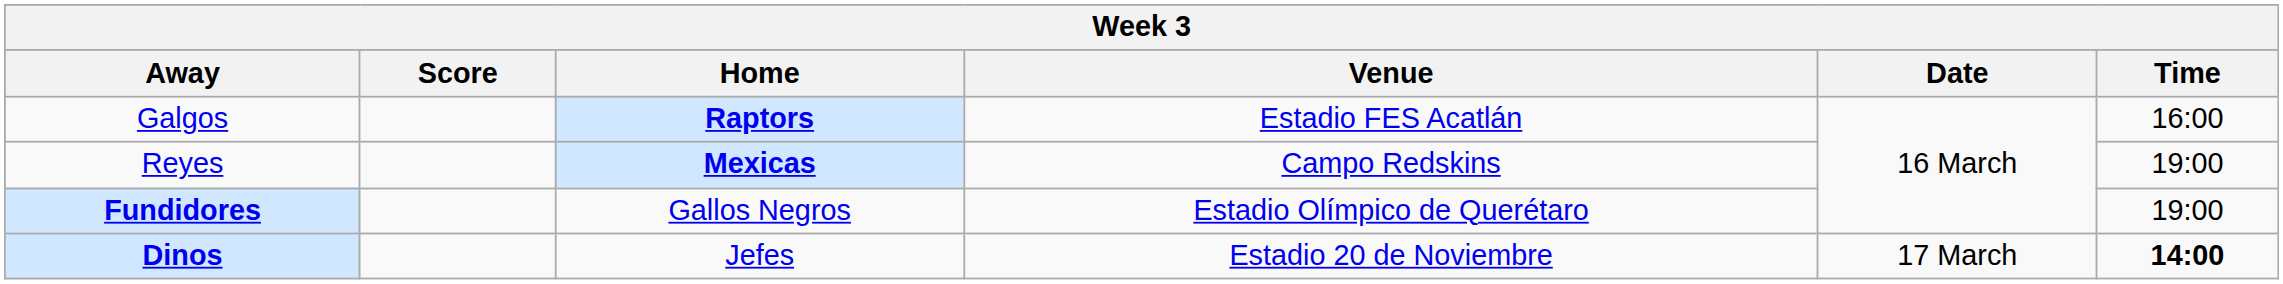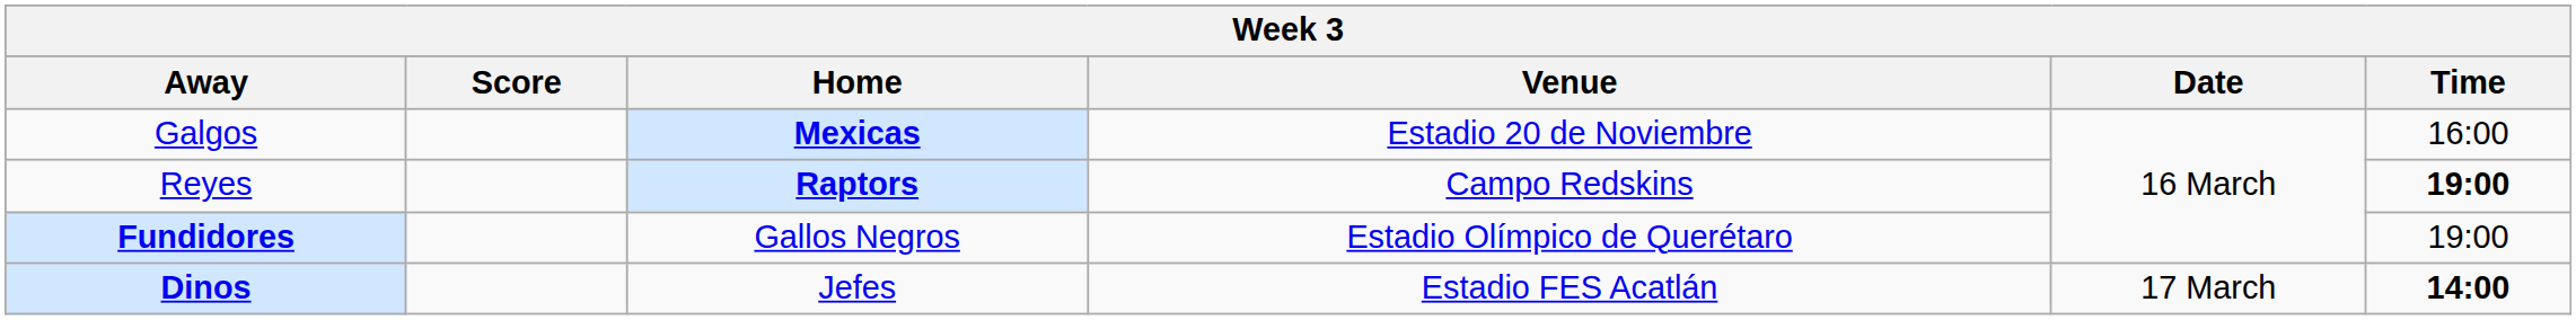Galgos | Home: Raptors -> Mexicas
Galgos | Venue: Estadio FES Acatlán -> Estadio 20 de Noviembre
Reyes | Home: Mexicas -> Raptors
Reyes | Time: normal -> bold
Dinos | Venue: Estadio 20 de Noviembre -> Estadio FES Acatlán
